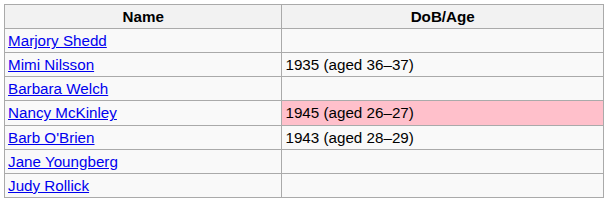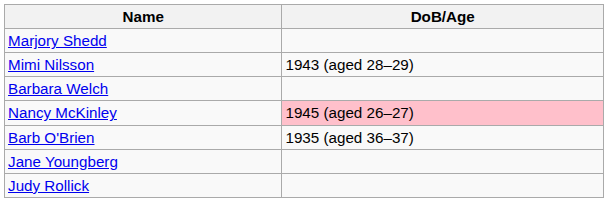Mimi Nilsson | DoB/Age: 1935 (aged 36–37) -> 1943 (aged 28–29)
Barb O'Brien | DoB/Age: 1943 (aged 28–29) -> 1935 (aged 36–37)
